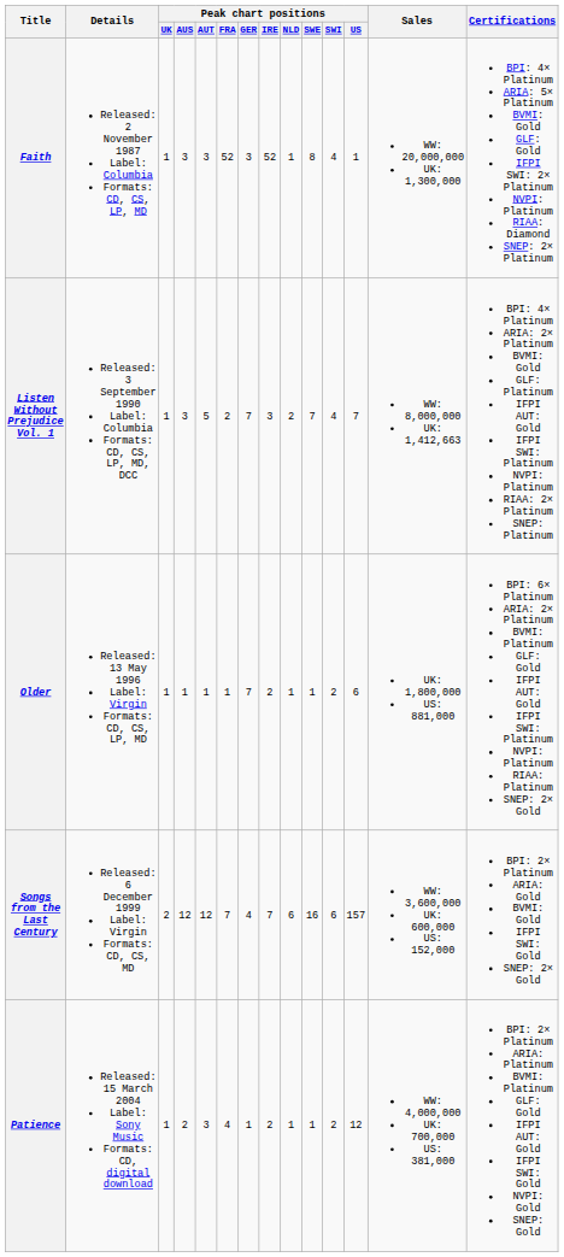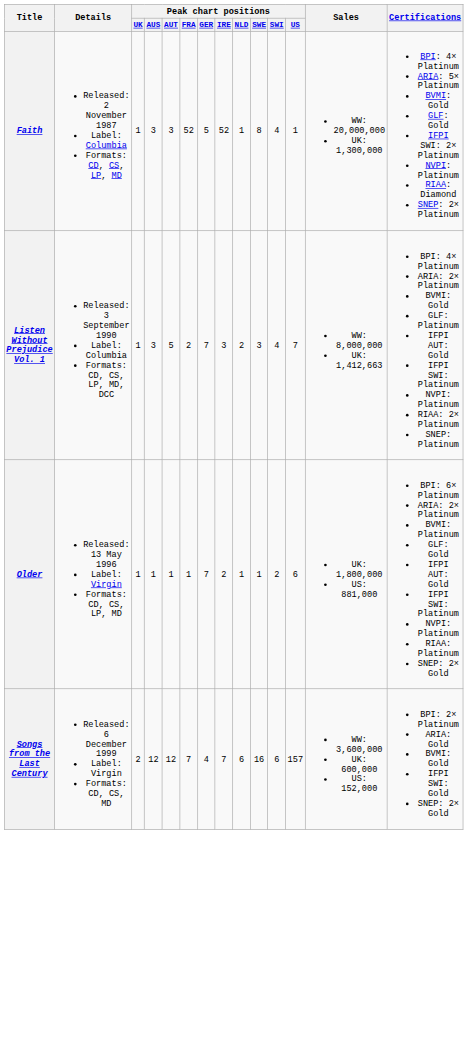Faith | Peak chart positions / GER: 3 -> 5
Listen Without Prejudice Vol. 1 | Peak chart positions / SWE: 7 -> 3
- row: Patience | Released: 15 March 2004 Label: Sony Music Formats: CD, digital download | 1 | 2 | 3 | 4 | 1 | 2 | 1 | 1 | 2 | 12 | WW: 4,000,000 UK: 700,000 US: 381,000 | BPI: 2× Platinum ARIA: Platinum BVMI: Platinum GLF: Gold IFPI AUT: Gold IFPI SWI: Gold NVPI: Gold SNEP: Gold
